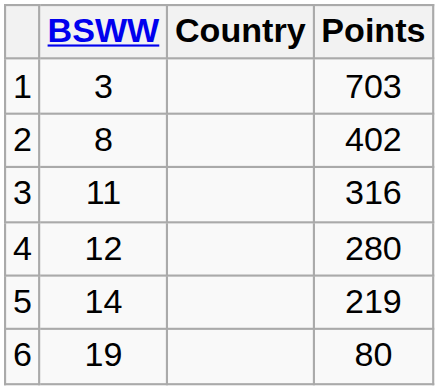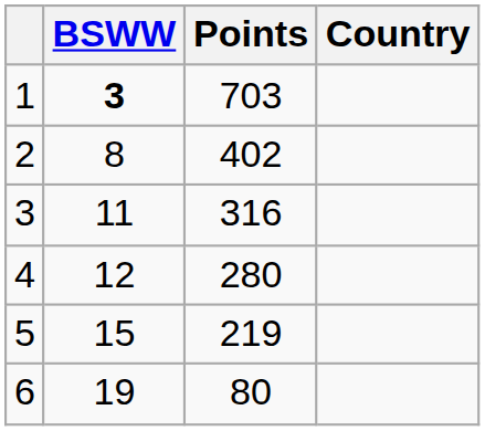columns swapped: Country <-> Points
1 | BSWW: normal -> bold
5 | BSWW: 14 -> 15
